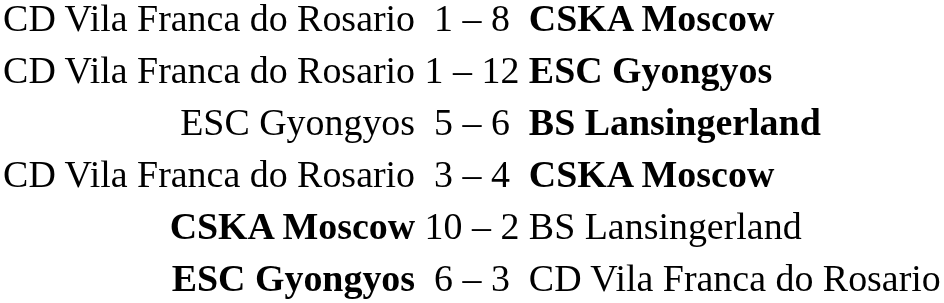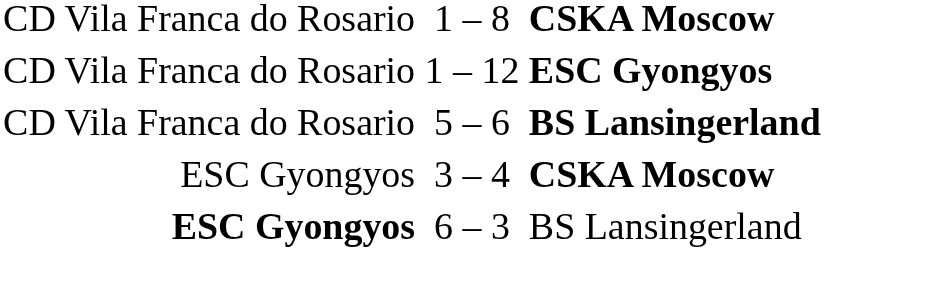5 – 6 | column 1: ESC Gyongyos -> CD Vila Franca do Rosario
3 – 4 | column 1: CD Vila Franca do Rosario -> ESC Gyongyos
- row: CSKA Moscow | 10 – 2 | BS Lansingerland
6 – 3 | column 3: CD Vila Franca do Rosario -> BS Lansingerland
